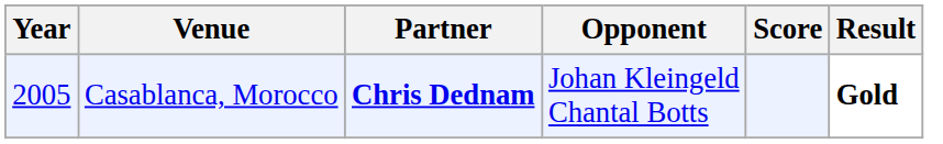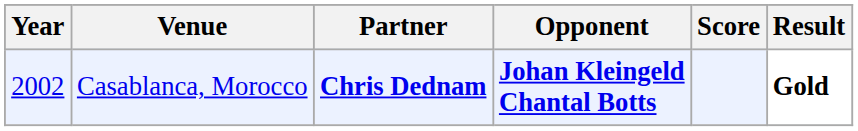Casablanca, Morocco | Year: 2005 -> 2002
Casablanca, Morocco | Opponent: normal -> bold
